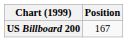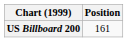US Billboard 200 | Position: 167 -> 161
